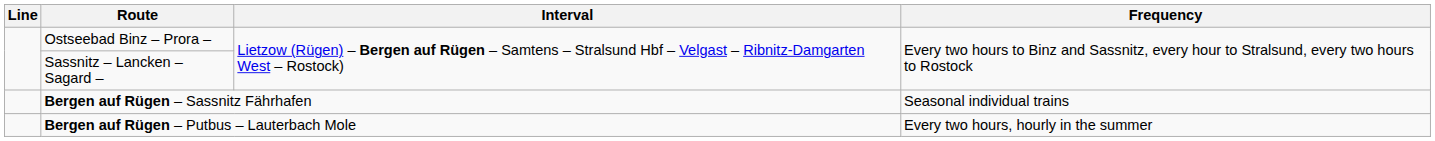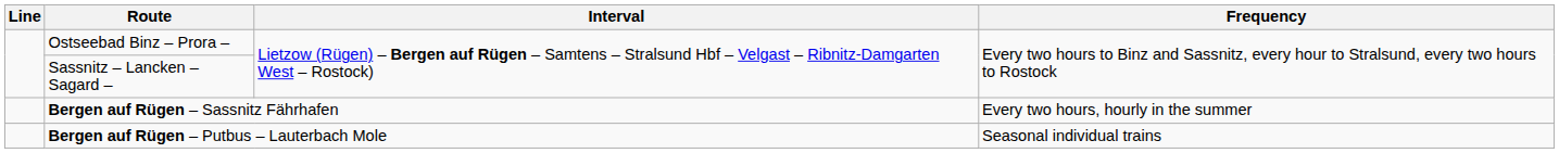Bergen auf Rügen – Sassnitz Fährhafen | Frequency: Seasonal individual trains -> Every two hours, hourly in the summer
Bergen auf Rügen – Putbus – Lauterbach Mole | Frequency: Every two hours, hourly in the summer -> Seasonal individual trains
